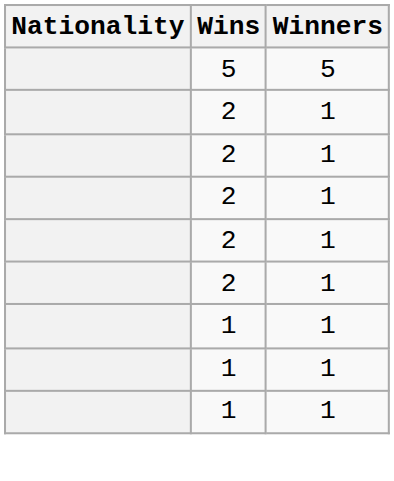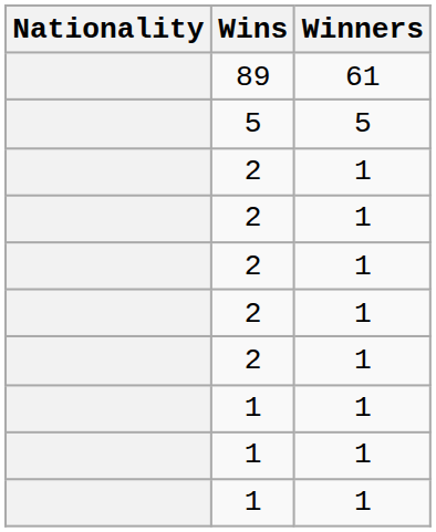+ row: 89 | 61
